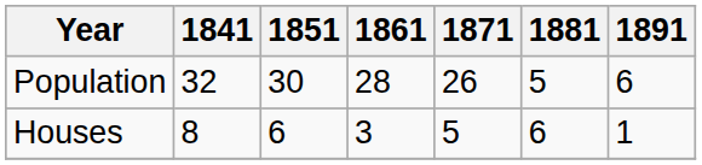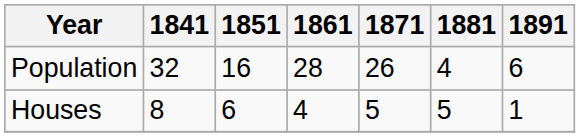Population | 1851: 30 -> 16
Population | 1881: 5 -> 4
Houses | 1861: 3 -> 4
Houses | 1881: 6 -> 5
